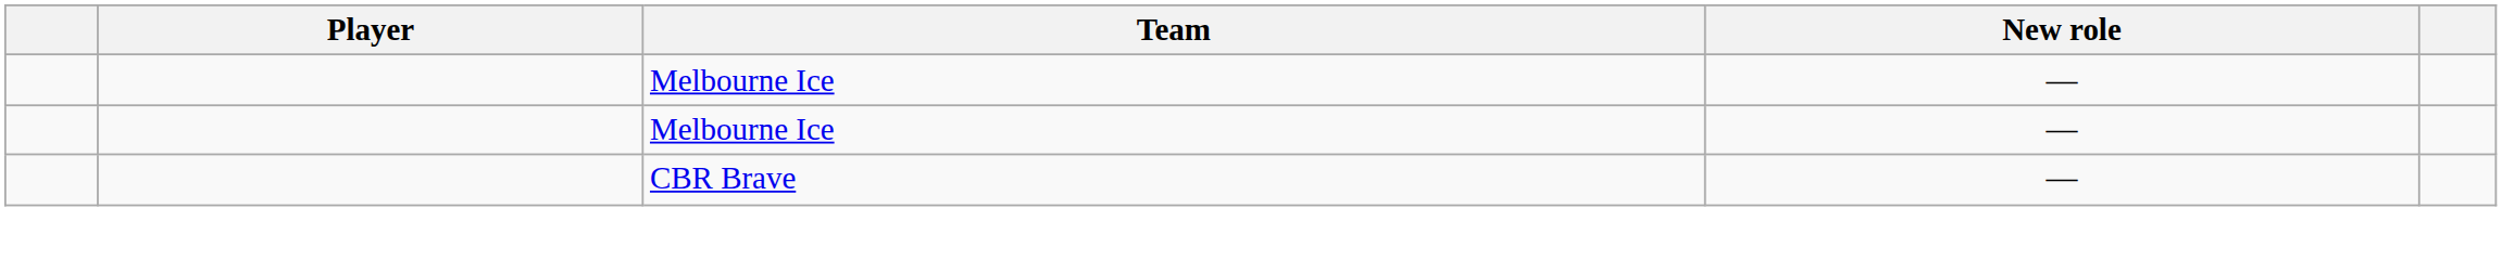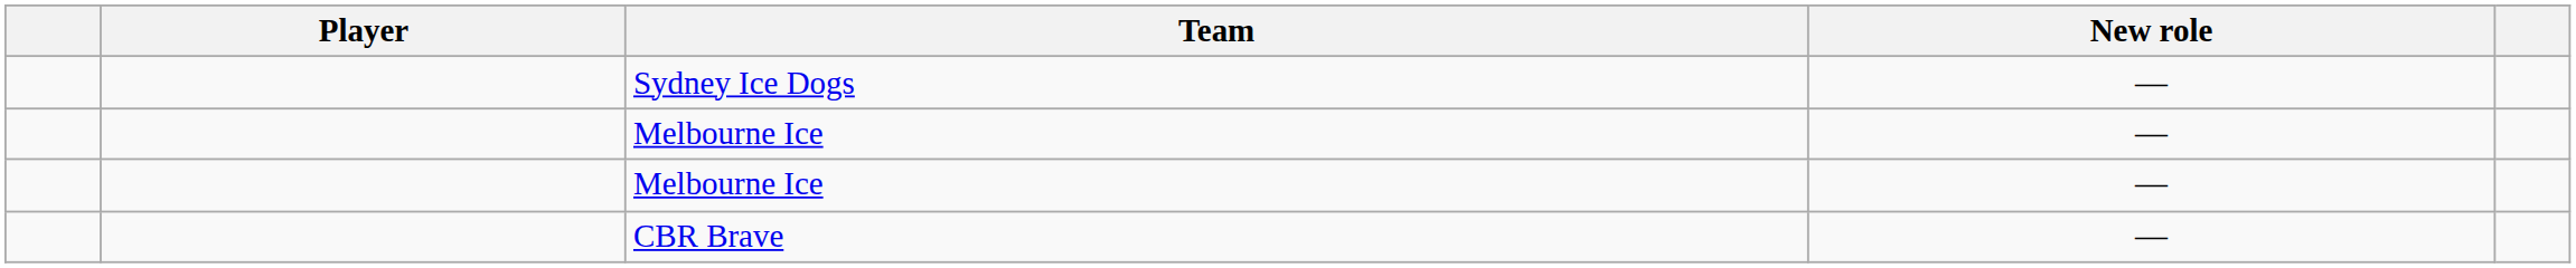+ row: Sydney Ice Dogs | —
